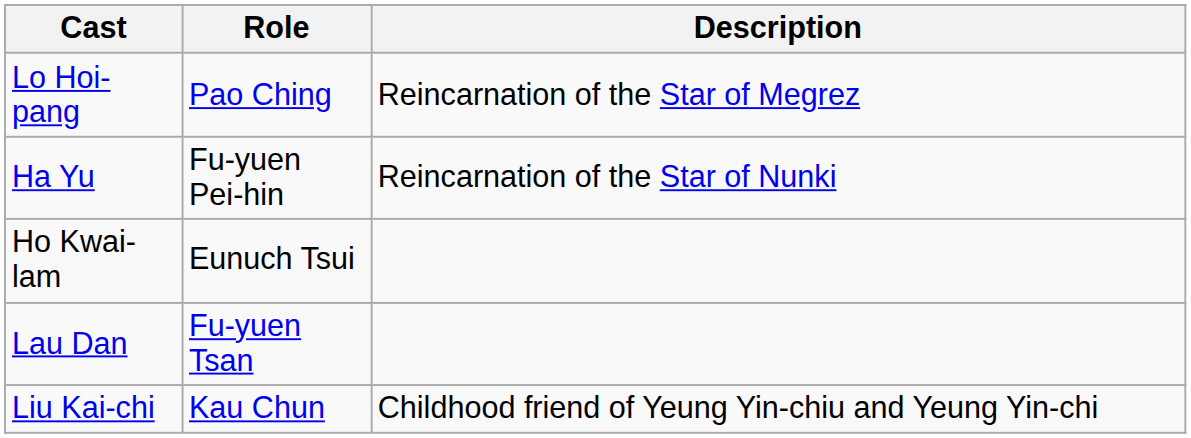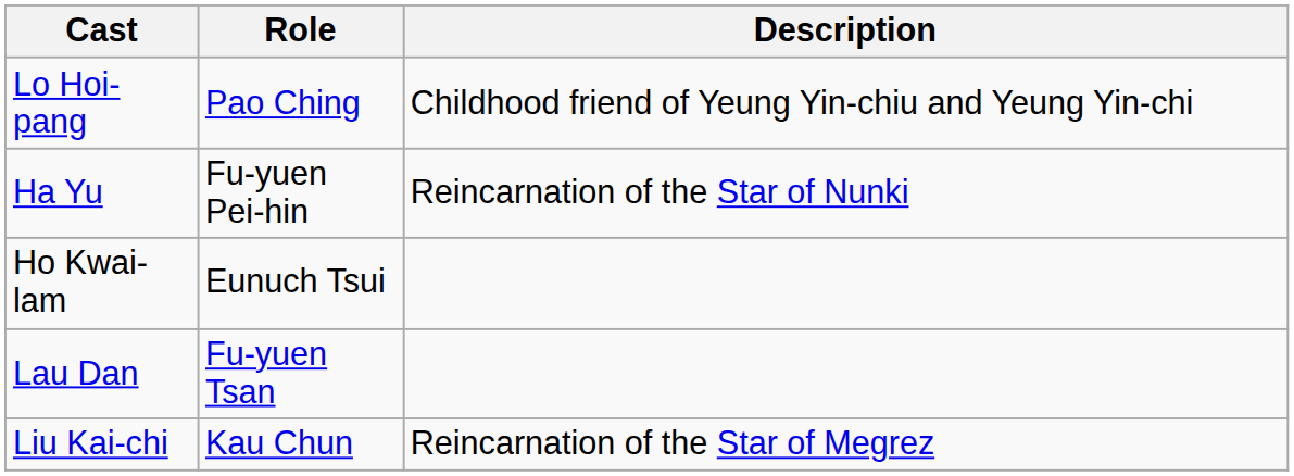Lo Hoi-pang | Description: Reincarnation of the Star of Megrez -> Childhood friend of Yeung Yin-chiu and Yeung Yin-chi
Liu Kai-chi | Description: Childhood friend of Yeung Yin-chiu and Yeung Yin-chi -> Reincarnation of the Star of Megrez
